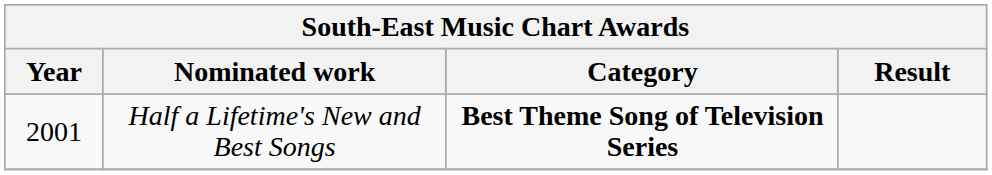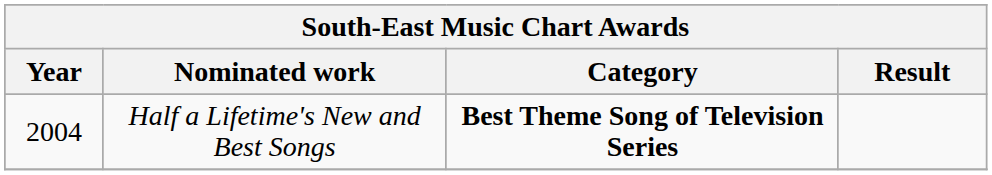Half a Lifetime's New and Best Songs | Year: 2001 -> 2004
